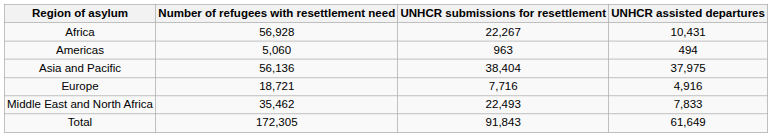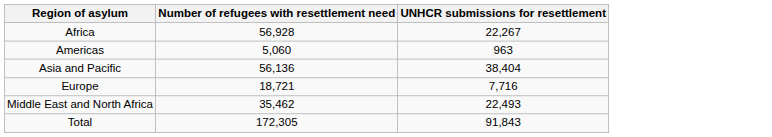- column: UNHCR assisted departures | 10,431 | 494 | 37,975 | 4,916 | 7,833 | 61,649
